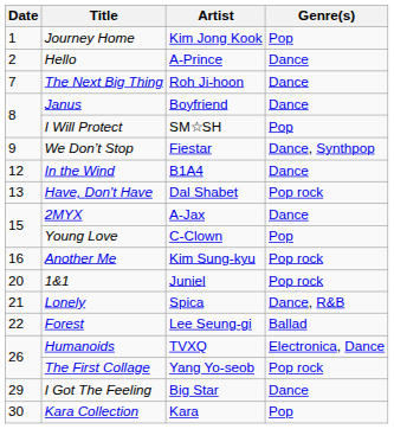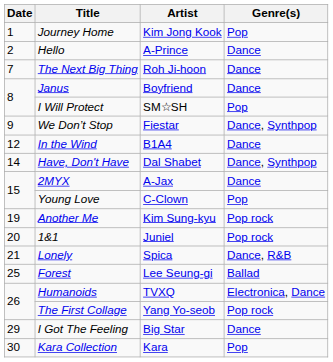Have, Don't Have | Date: 13 -> 14
Have, Don't Have | Genre(s): Pop rock -> Dance, Synthpop
Another Me | Date: 16 -> 19
Forest | Date: 22 -> 25
